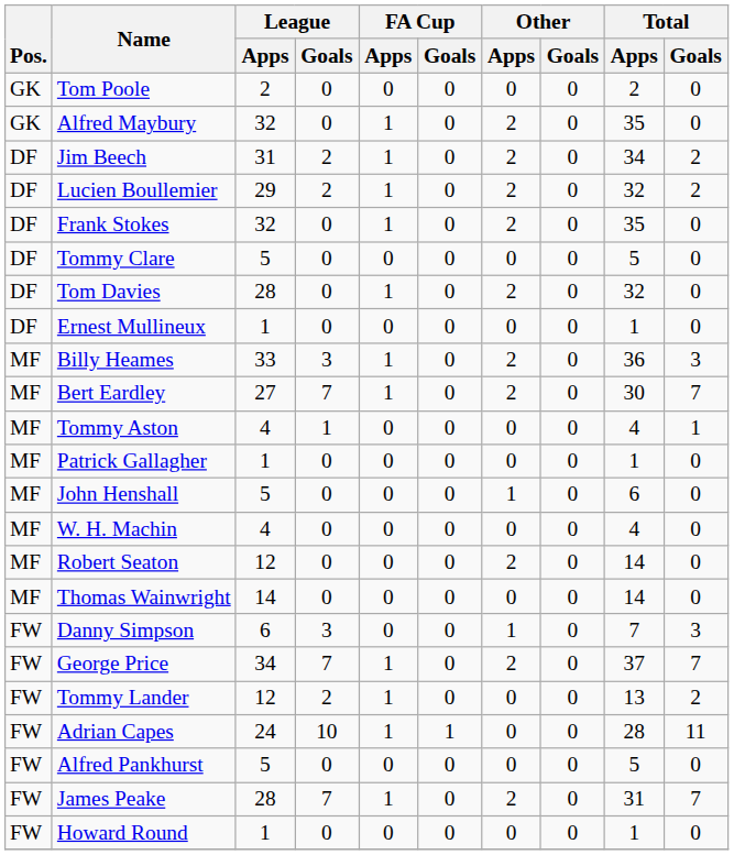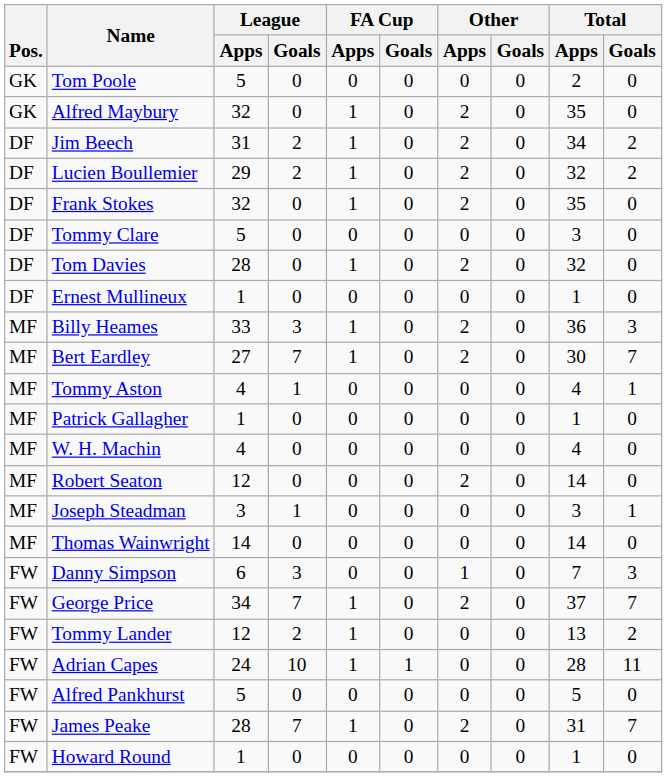Tom Poole | League / Apps: 2 -> 5
Tommy Clare | Total / Apps: 5 -> 3
- row: MF | John Henshall | 5 | 0 | 0 | 0 | 1 | 0 | 6 | 0
+ row: MF | Joseph Steadman | 3 | 1 | 0 | 0 | 0 | 0 | 3 | 1
